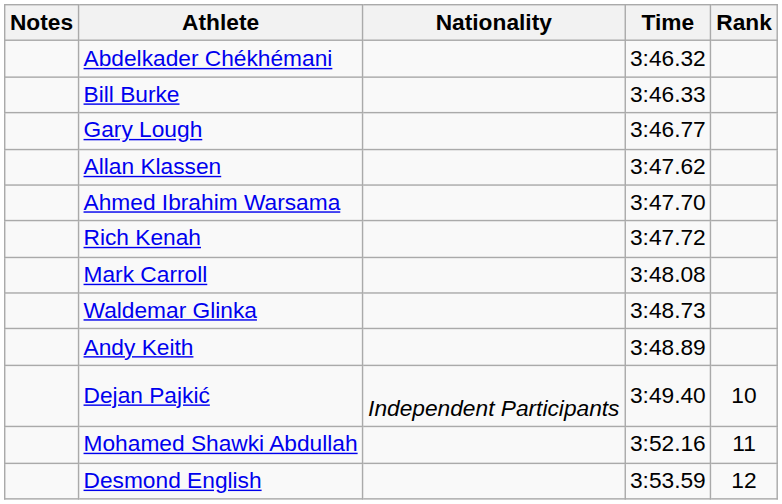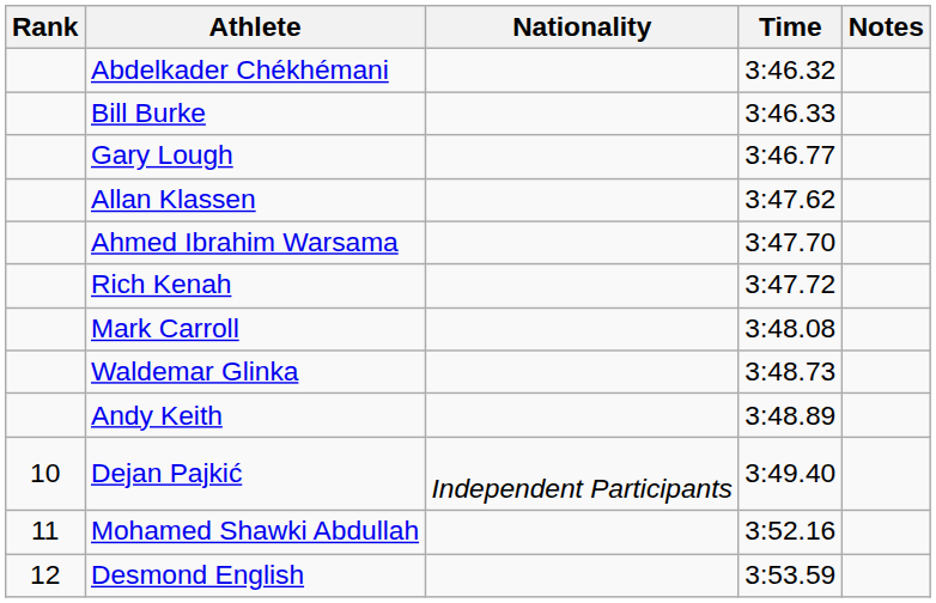columns swapped: Rank <-> Notes
